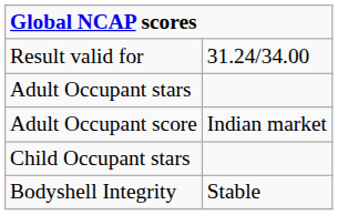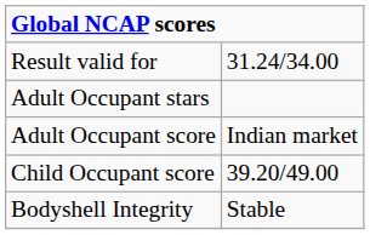- row: Child Occupant stars
+ row: Child Occupant score | 39.20/49.00
